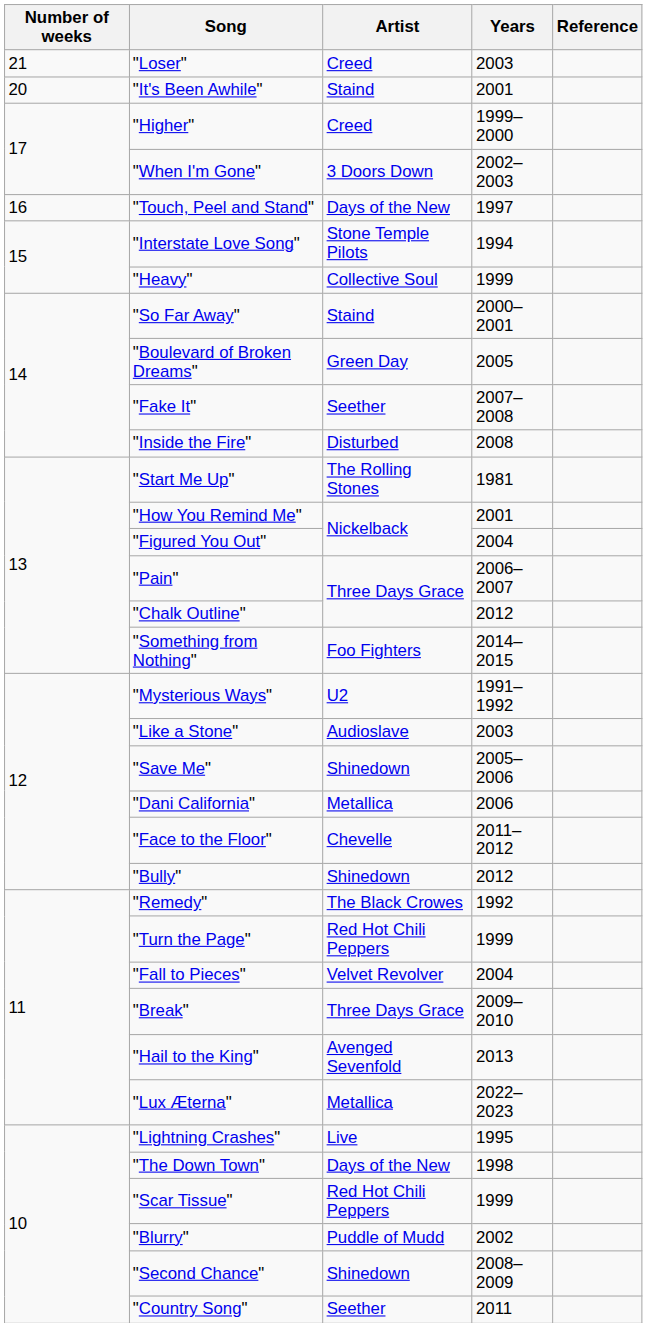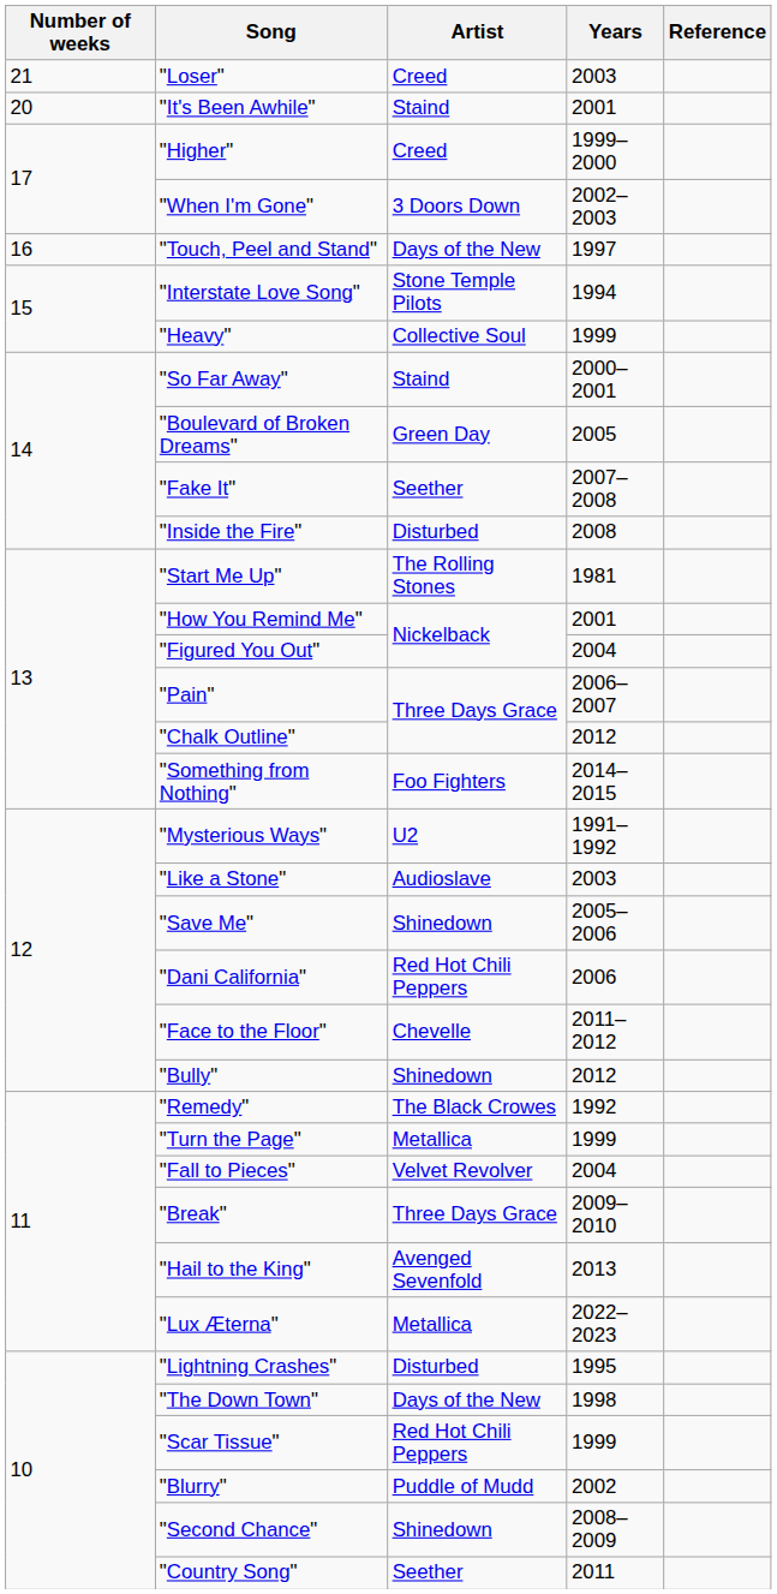"Dani California" | Artist: Metallica -> Red Hot Chili Peppers
"Turn the Page" | Artist: Red Hot Chili Peppers -> Metallica
"Lightning Crashes" | Artist: Live -> Disturbed
